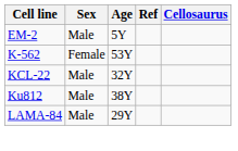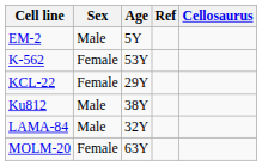KCL-22 | Sex: Male -> Female
KCL-22 | Age: 32Y -> 29Y
LAMA-84 | Age: 29Y -> 32Y
+ row: MOLM-20 | Female | 63Y
